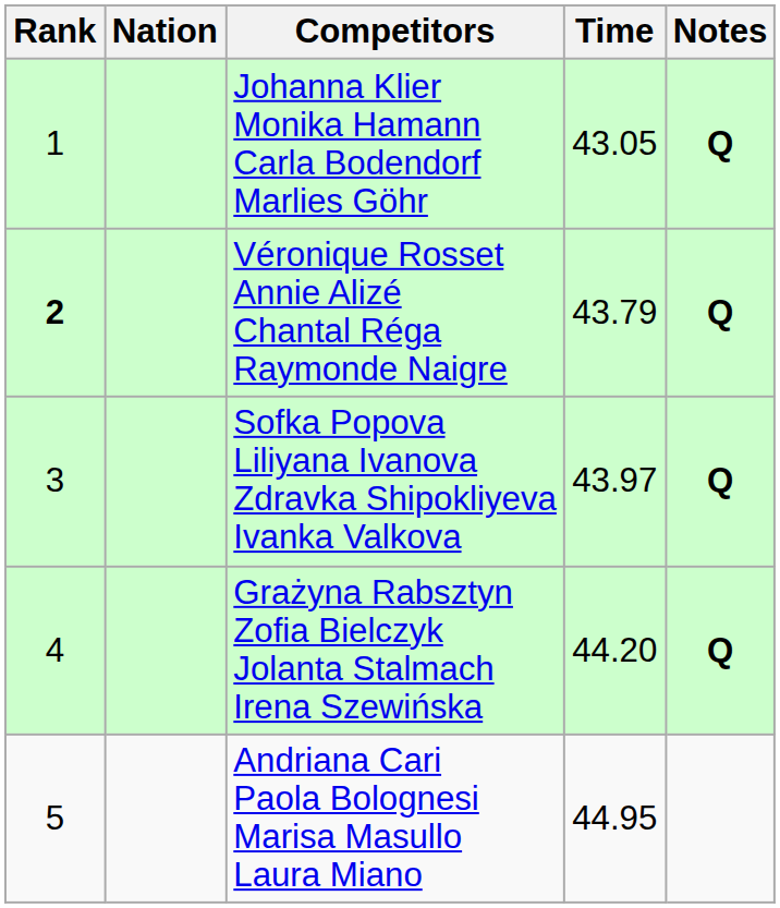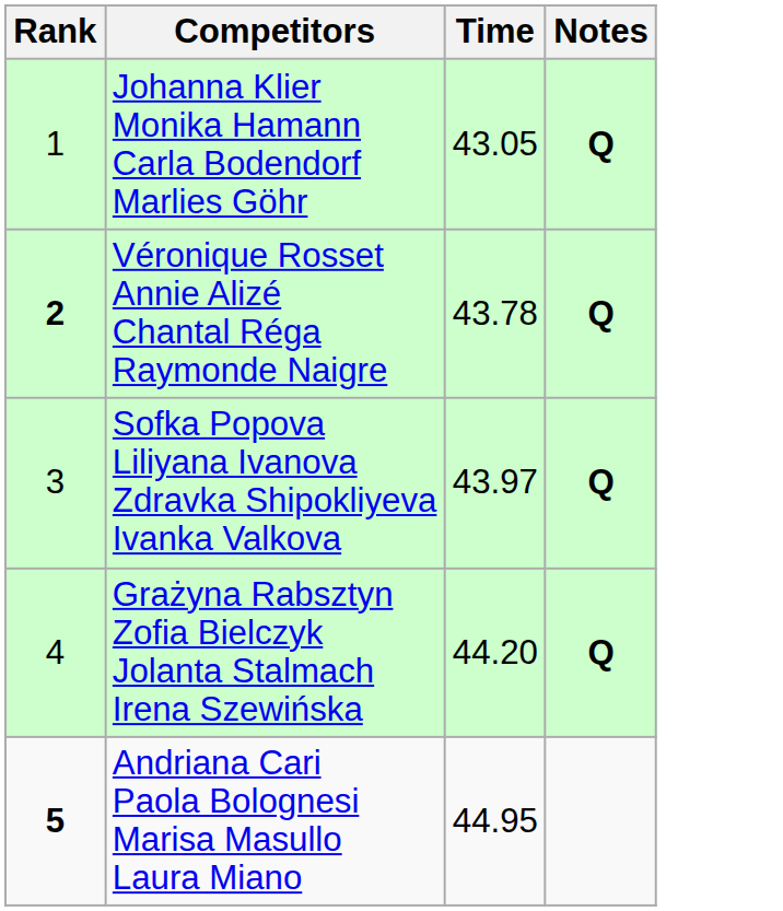- column: Nation
Véronique Rosset Annie Alizé Chantal Réga Raymonde Naigre | Time: 43.79 -> 43.78
Andriana Cari Paola Bolognesi Marisa Masullo Laura Miano | Rank: normal -> bold
